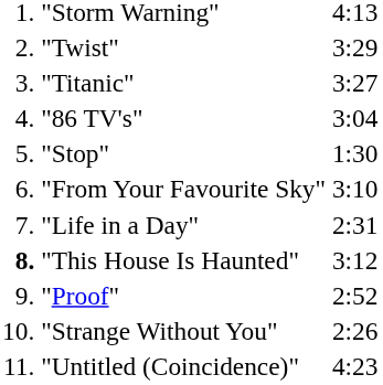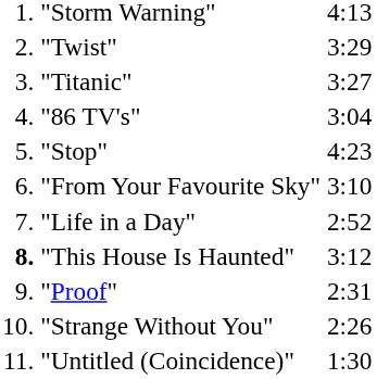"Stop" | column 3: 1:30 -> 4:23
"Life in a Day" | column 3: 2:31 -> 2:52
"Proof" | column 3: 2:52 -> 2:31
"Untitled (Coincidence)" | column 3: 4:23 -> 1:30
